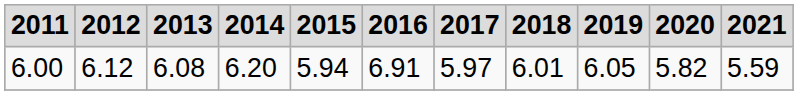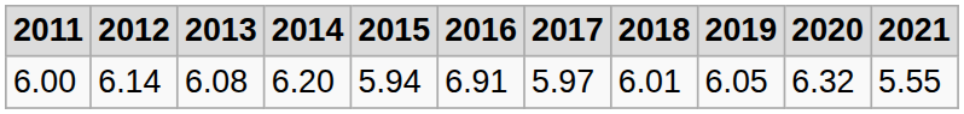6.00 | 2012: 6.12 -> 6.14
6.00 | 2020: 5.82 -> 6.32
6.00 | 2021: 5.59 -> 5.55
